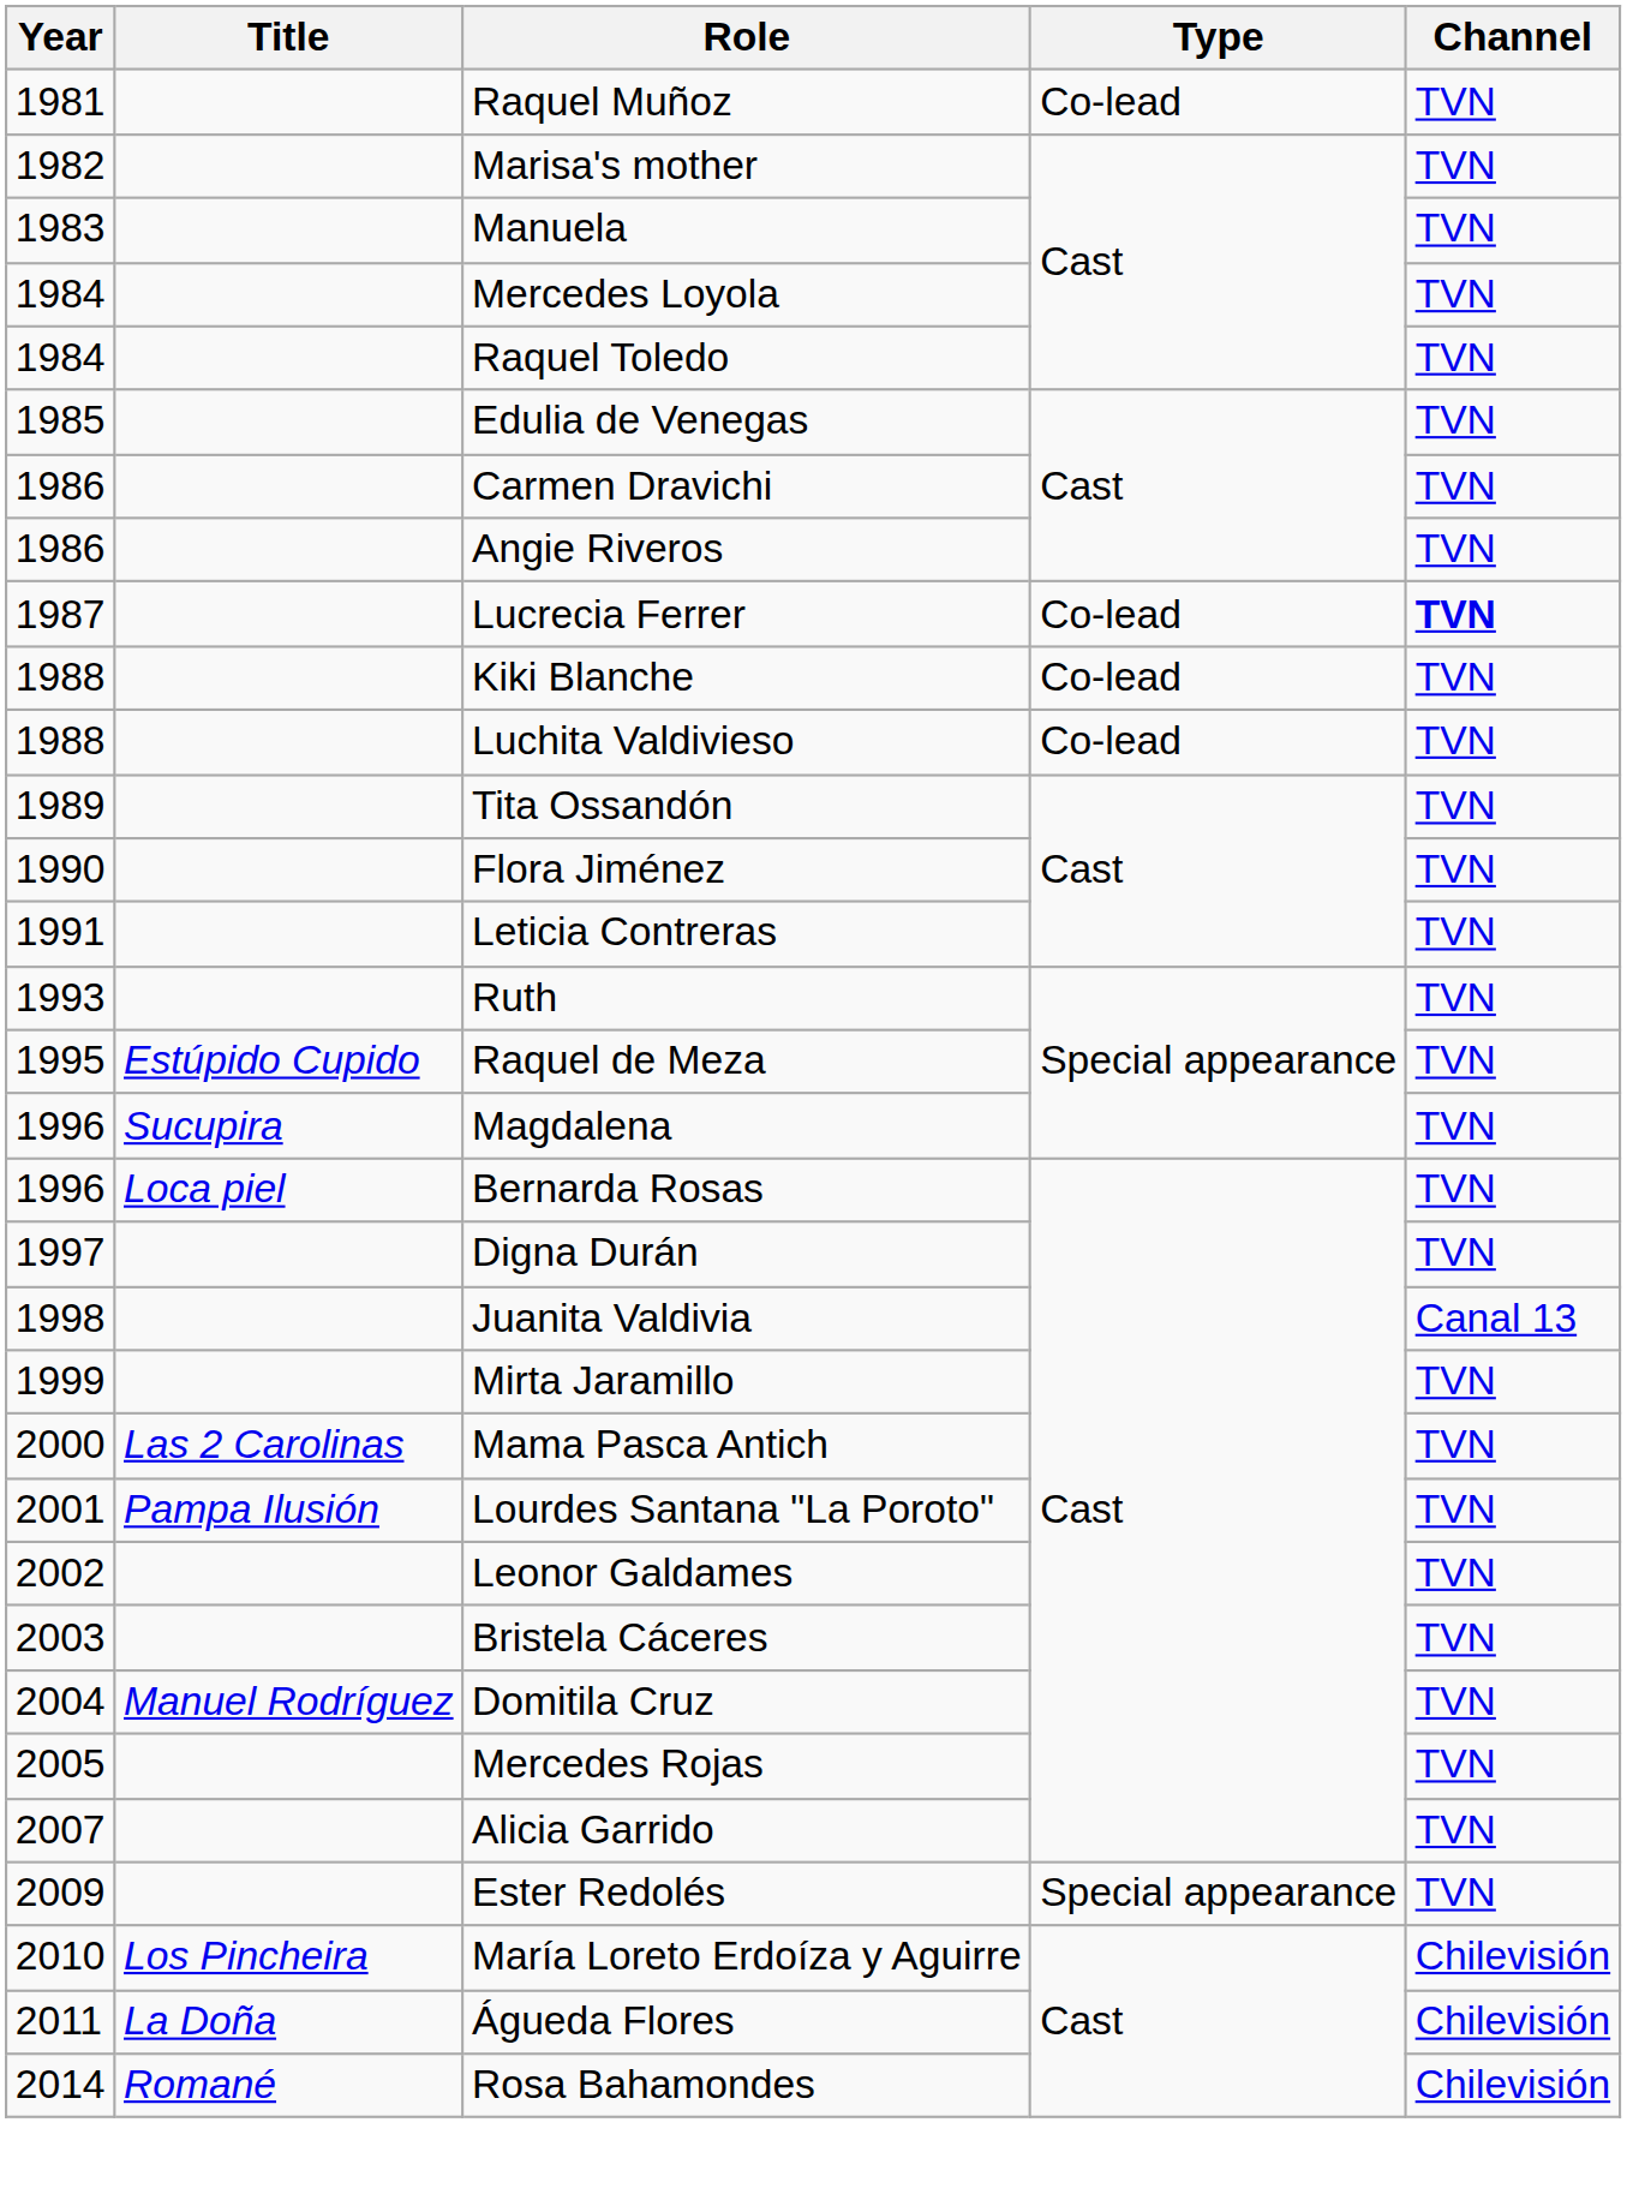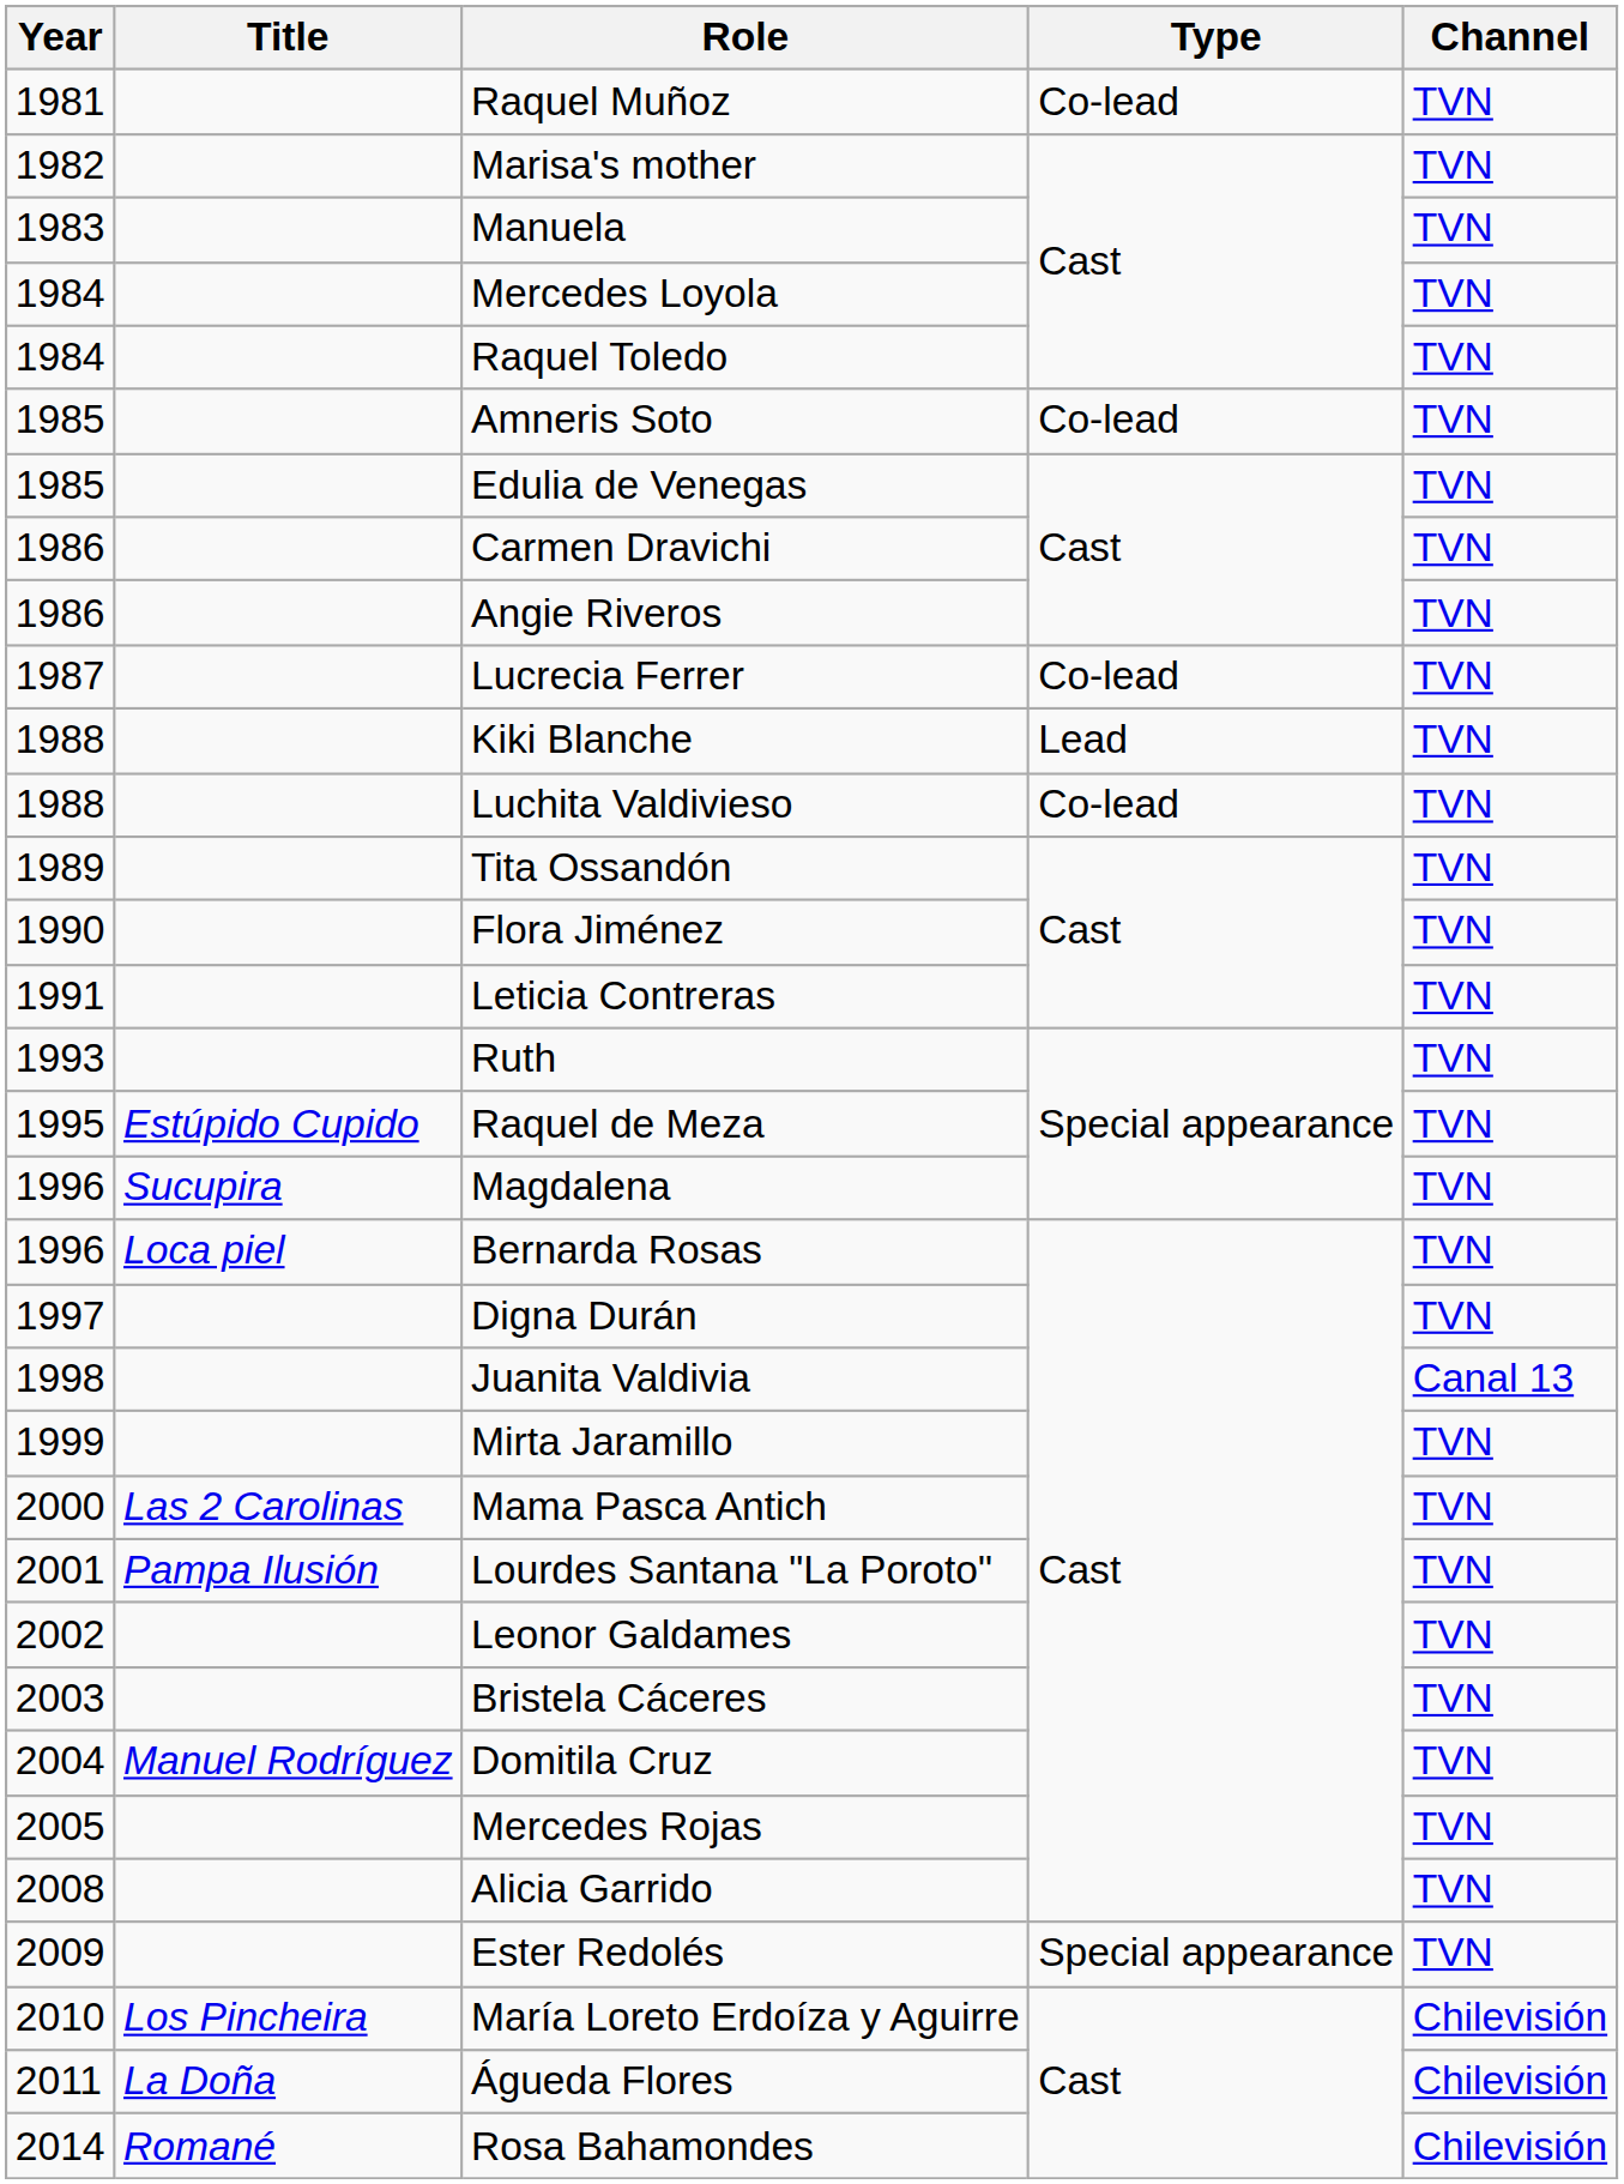+ row: 1985 | Amneris Soto | Co-lead | TVN
Lucrecia Ferrer | Channel: bold -> normal
Kiki Blanche | Type: Co-lead -> Lead
Alicia Garrido | Year: 2007 -> 2008
